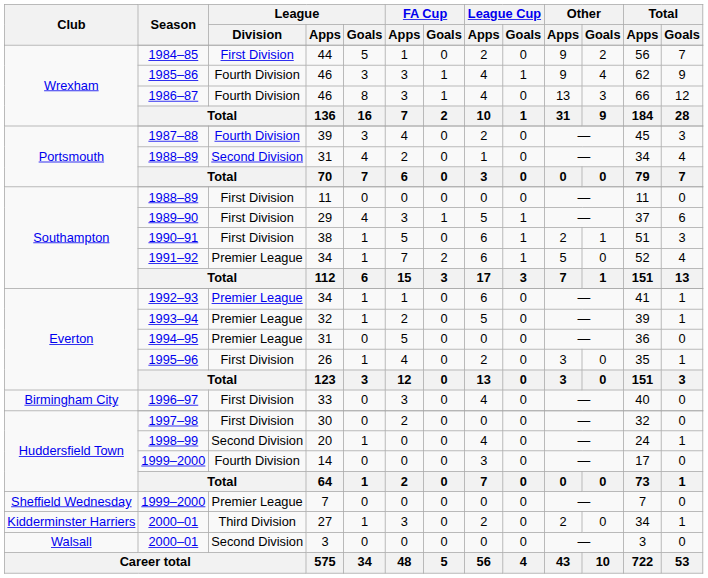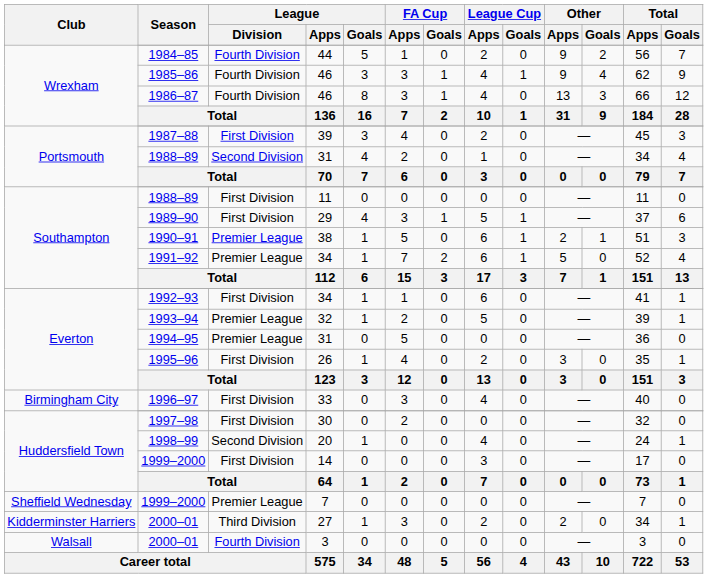1984–85 | League / Division: First Division -> Fourth Division
1987–88 | League / Division: Fourth Division -> First Division
1990–91 | League / Division: First Division -> Premier League
1992–93 | League / Division: Premier League -> First Division
Huddersfield Town / 1999–2000 | League / Division: Fourth Division -> First Division
Walsall / 2000–01 | League / Division: Second Division -> Fourth Division
